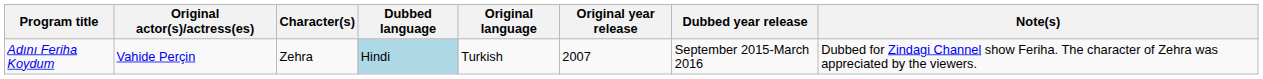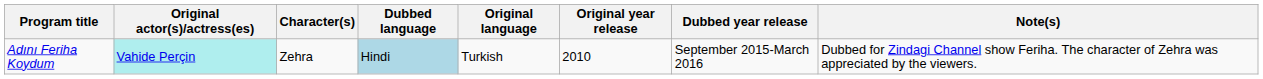Adını Feriha Koydum | Original actor(s)/actress(es): no background -> paleturquoise background
Adını Feriha Koydum | Original year release: 2007 -> 2010
